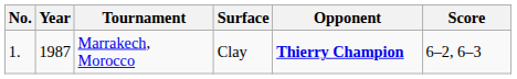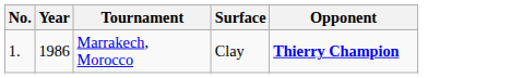- column: Score | 6–2, 6–3
Marrakech, Morocco | Year: 1987 -> 1986
